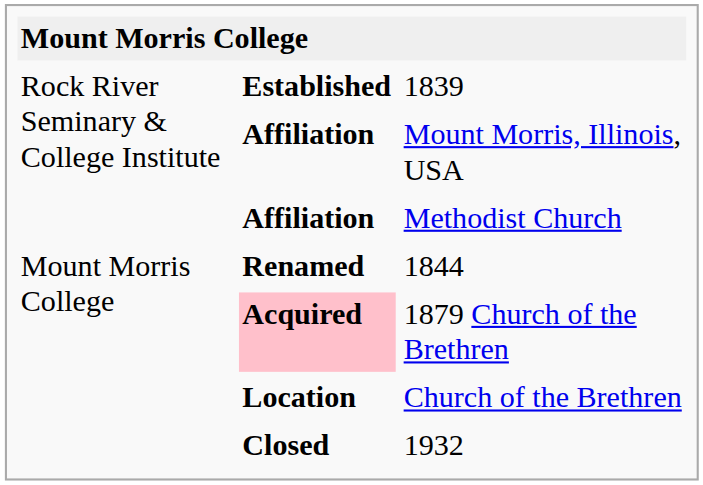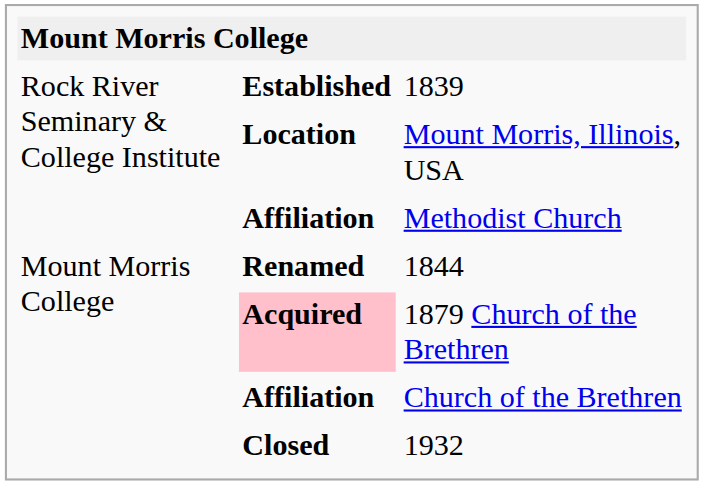Mount Morris, Illinois, USA | column 2: Affiliation -> Location
Church of the Brethren | column 2: Location -> Affiliation
